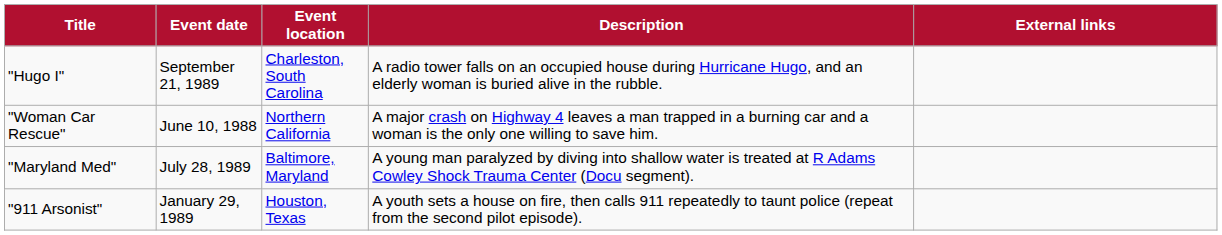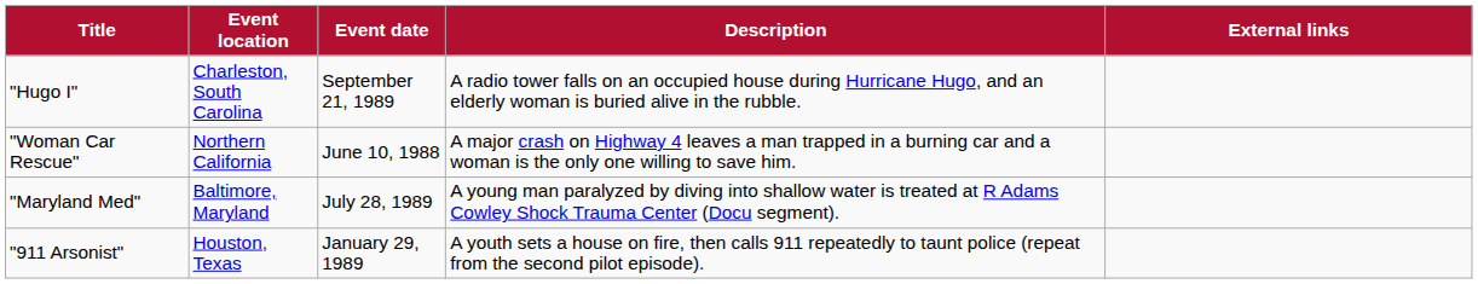columns swapped: Event date <-> Event location
